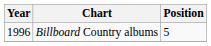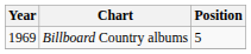Billboard Country albums | Year: 1996 -> 1969
